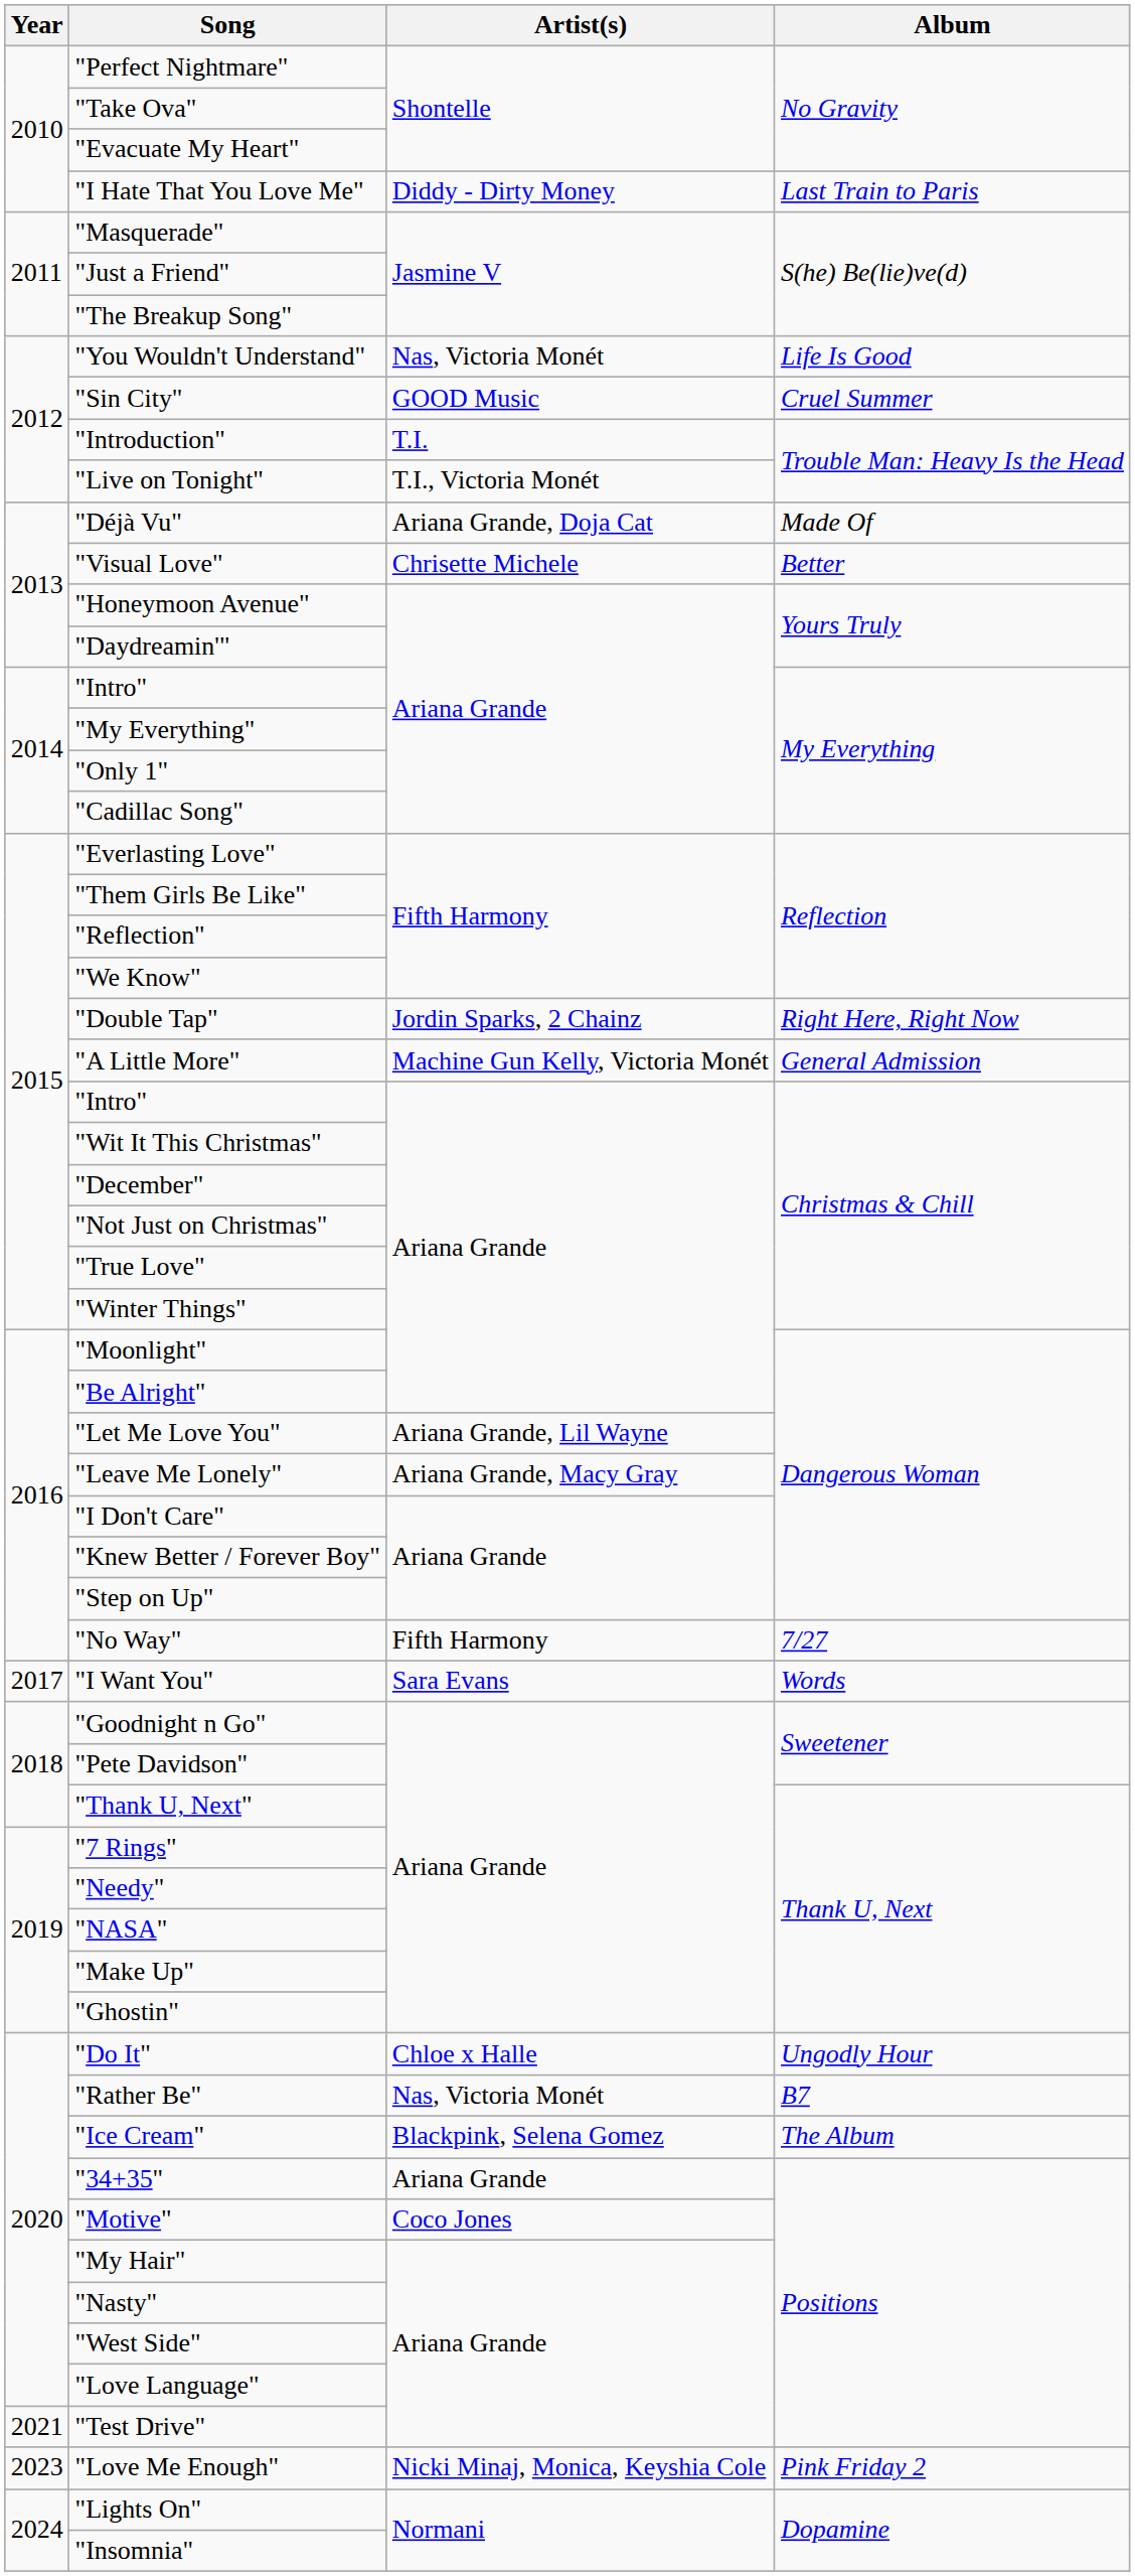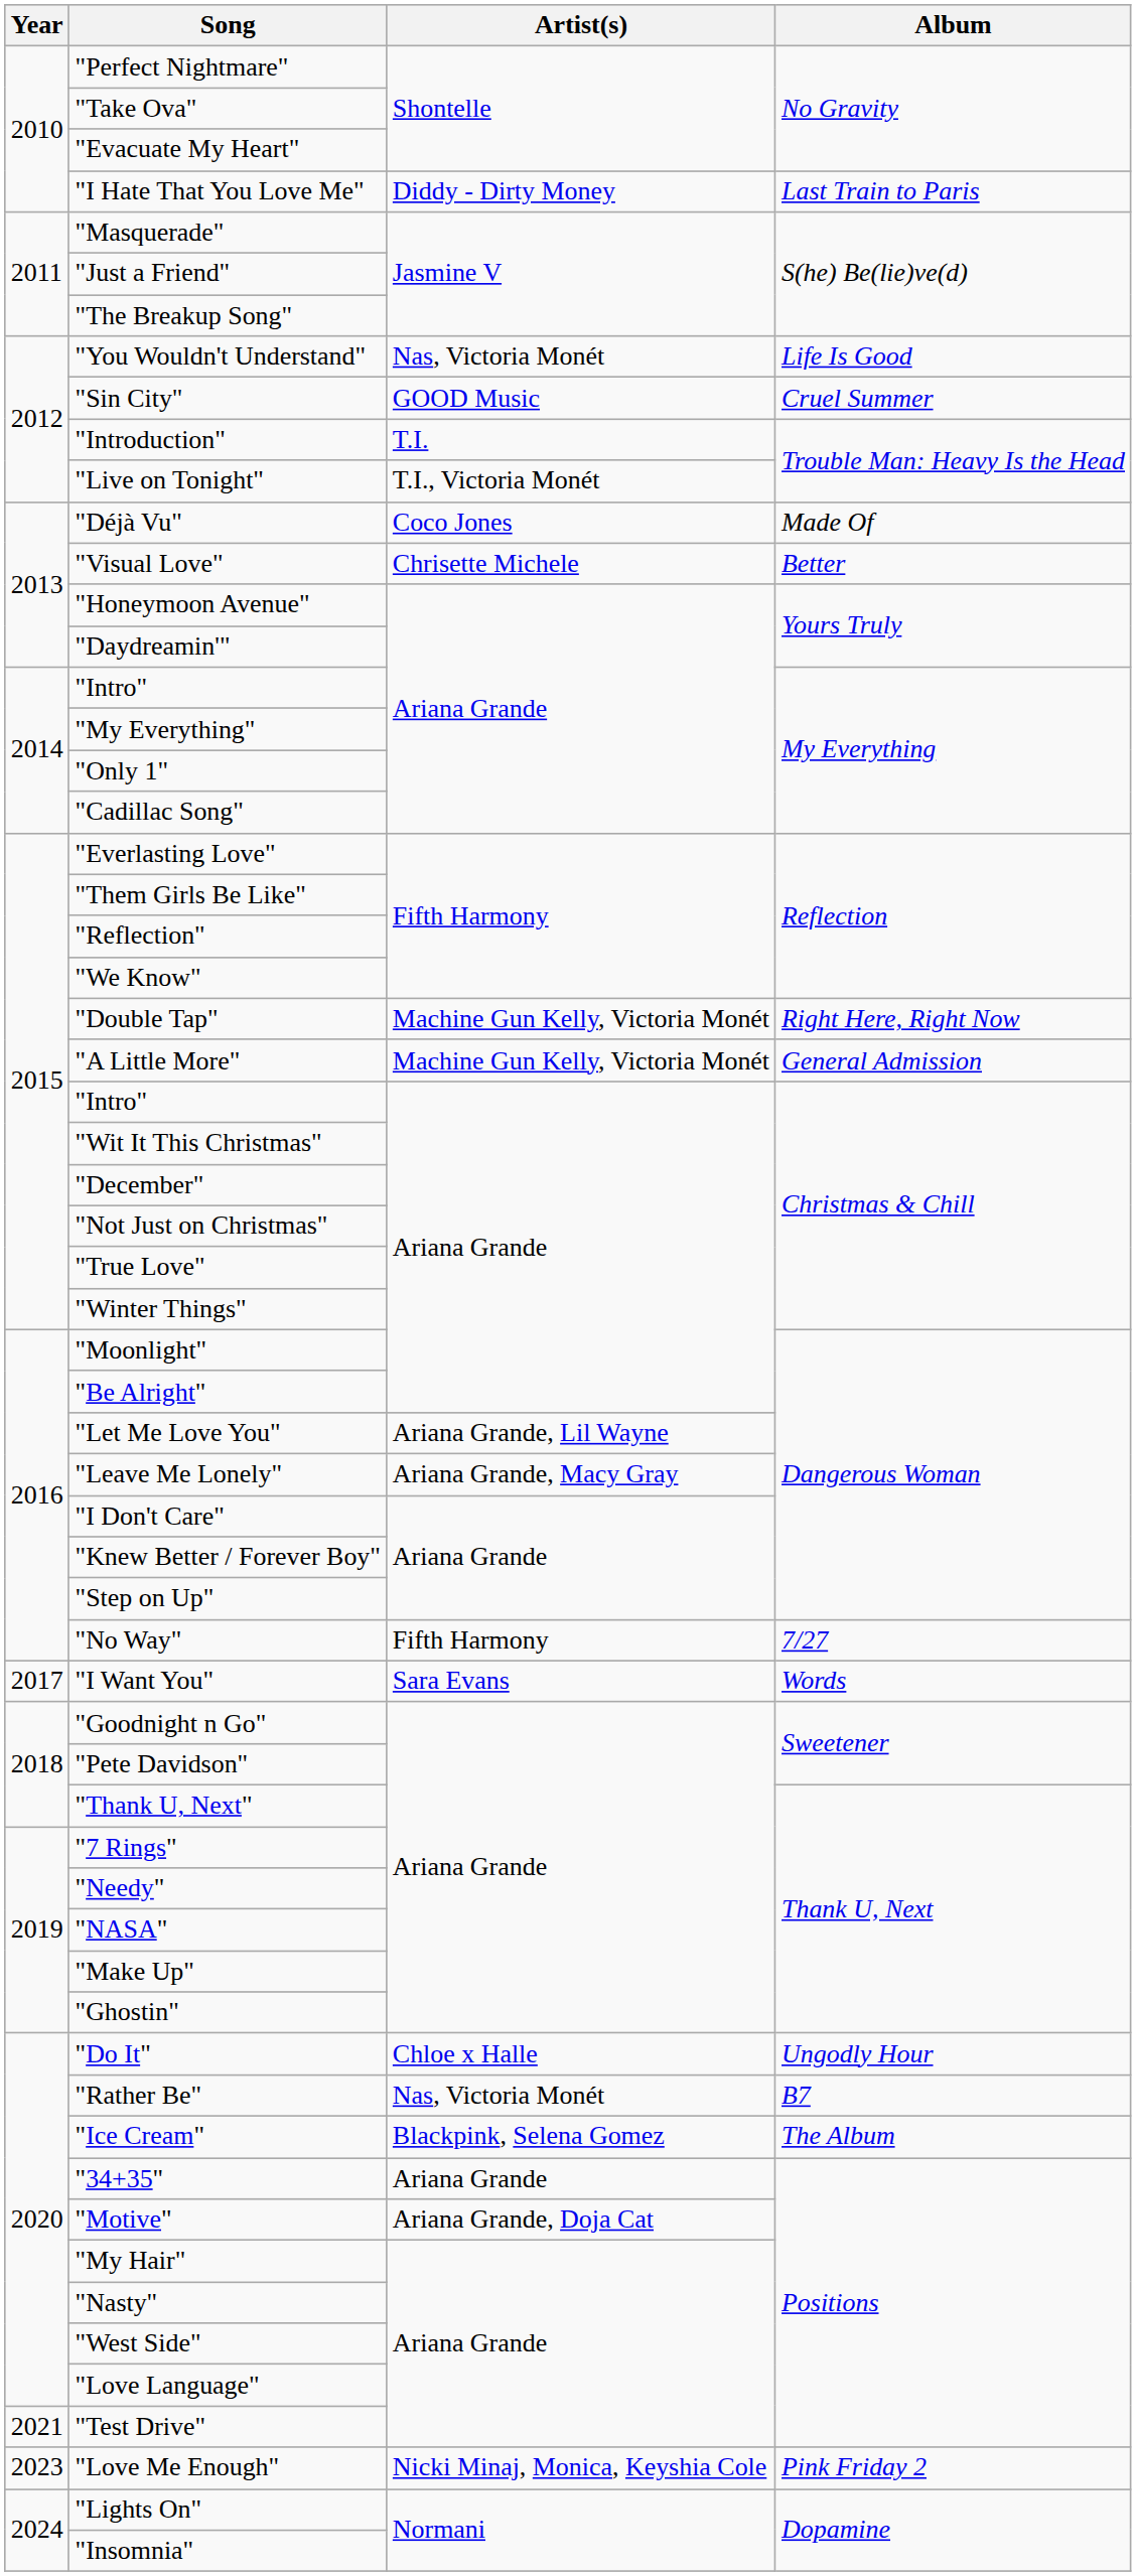"Déjà Vu" | Artist(s): Ariana Grande, Doja Cat -> Coco Jones
"Double Tap" | Artist(s): Jordin Sparks, 2 Chainz -> Machine Gun Kelly, Victoria Monét
"Motive" | Artist(s): Coco Jones -> Ariana Grande, Doja Cat
